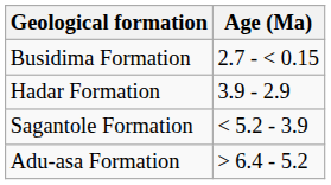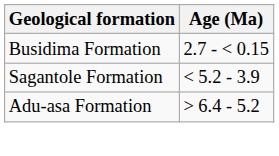- row: Hadar Formation | 3.9 - 2.9
